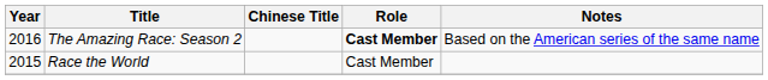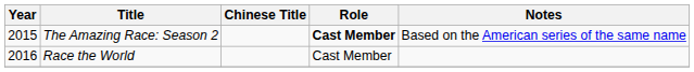The Amazing Race: Season 2 | Year: 2016 -> 2015
Race the World | Year: 2015 -> 2016
